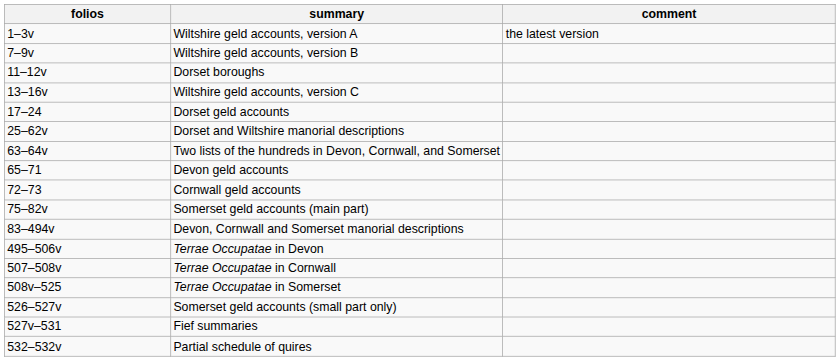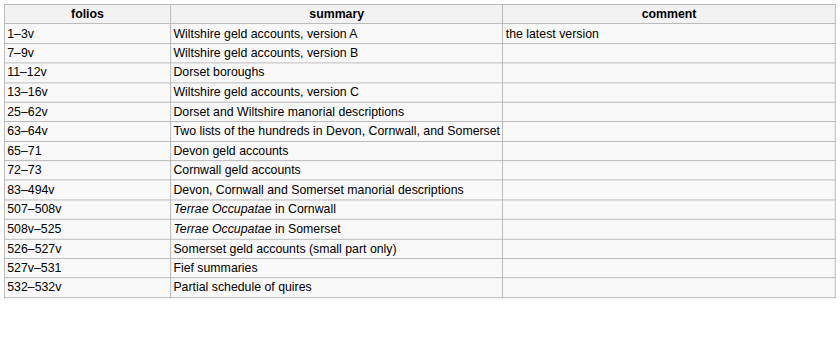- row: 17–24 | Dorset geld accounts
- row: 75–82v | Somerset geld accounts (main part)
- row: 495–506v | Terrae Occupatae in Devon
